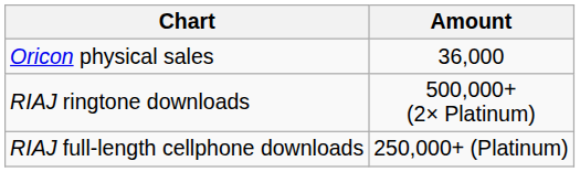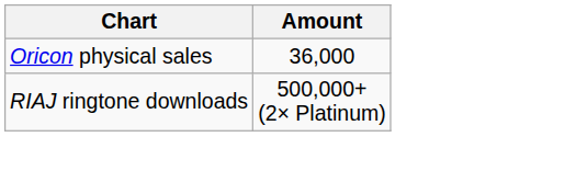- row: RIAJ full-length cellphone downloads | 250,000+ (Platinum)
